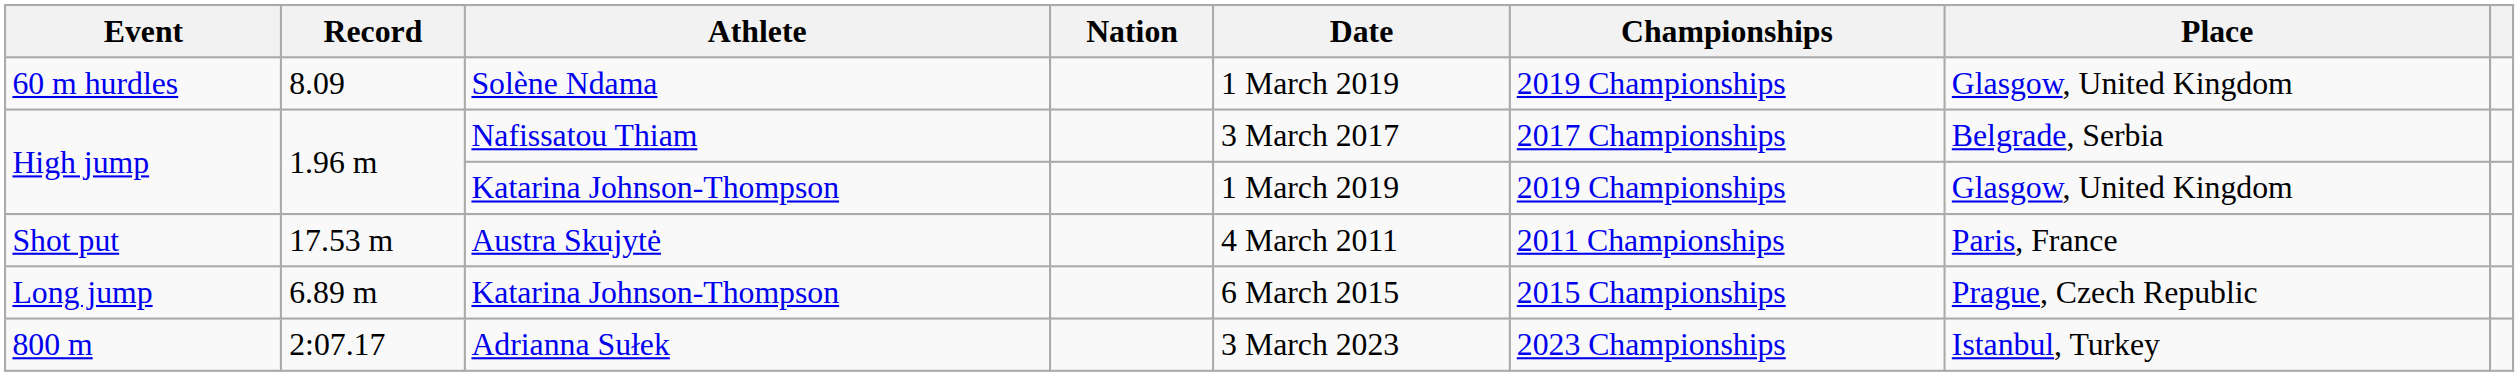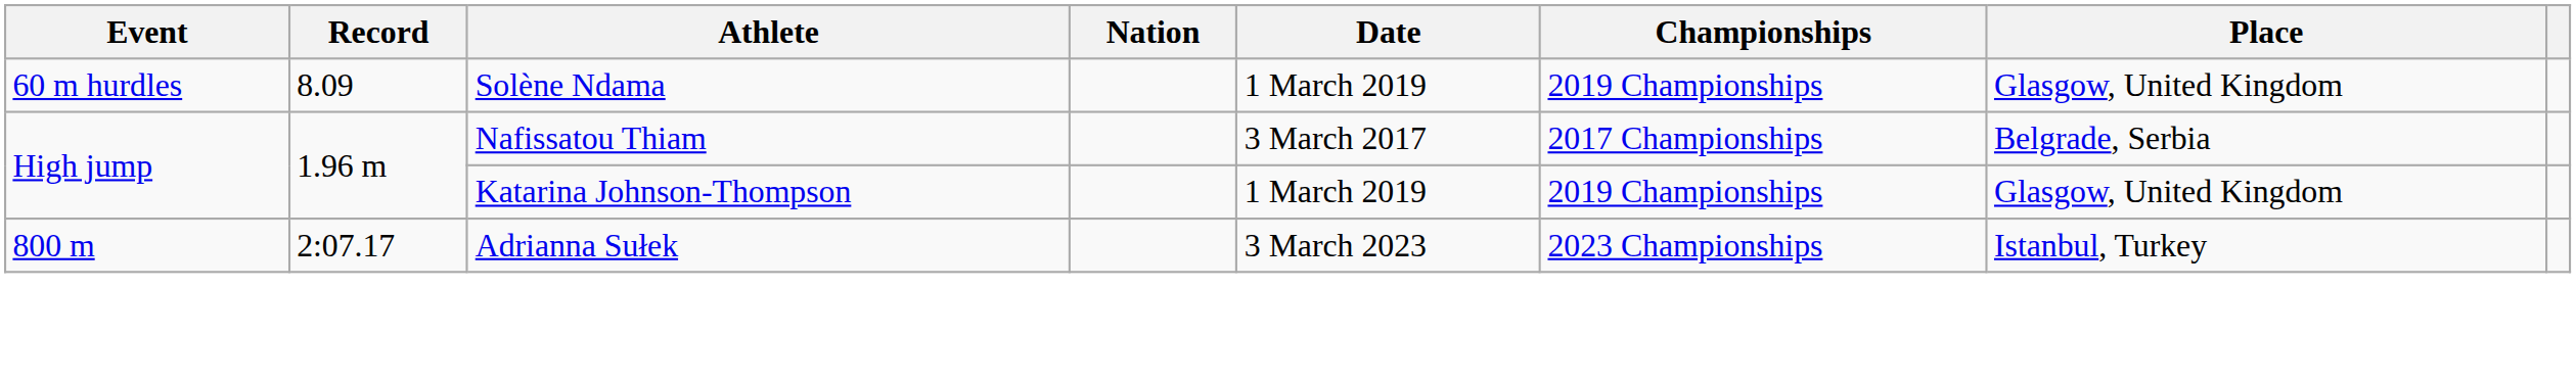- row: Shot put | 17.53 m | Austra Skujytė | 4 March 2011 | 2011 Championships | Paris, France
- row: Long jump | 6.89 m | Katarina Johnson-Thompson | 6 March 2015 | 2015 Championships | Prague, Czech Republic
